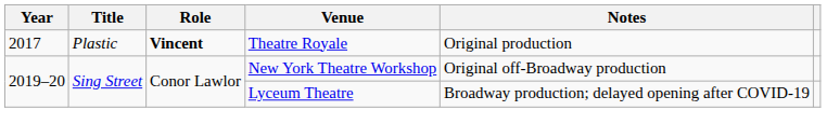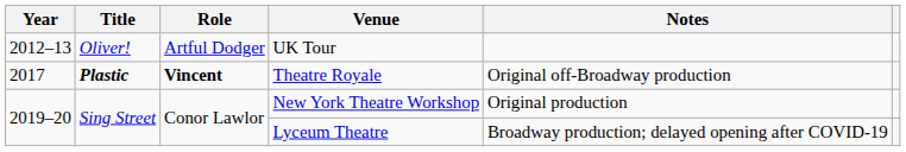+ row: 2012–13 | Oliver! | Artful Dodger | UK Tour
Theatre Royale | Title: normal -> bold
Theatre Royale | Notes: Original production -> Original off-Broadway production
New York Theatre Workshop | Notes: Original off-Broadway production -> Original production
